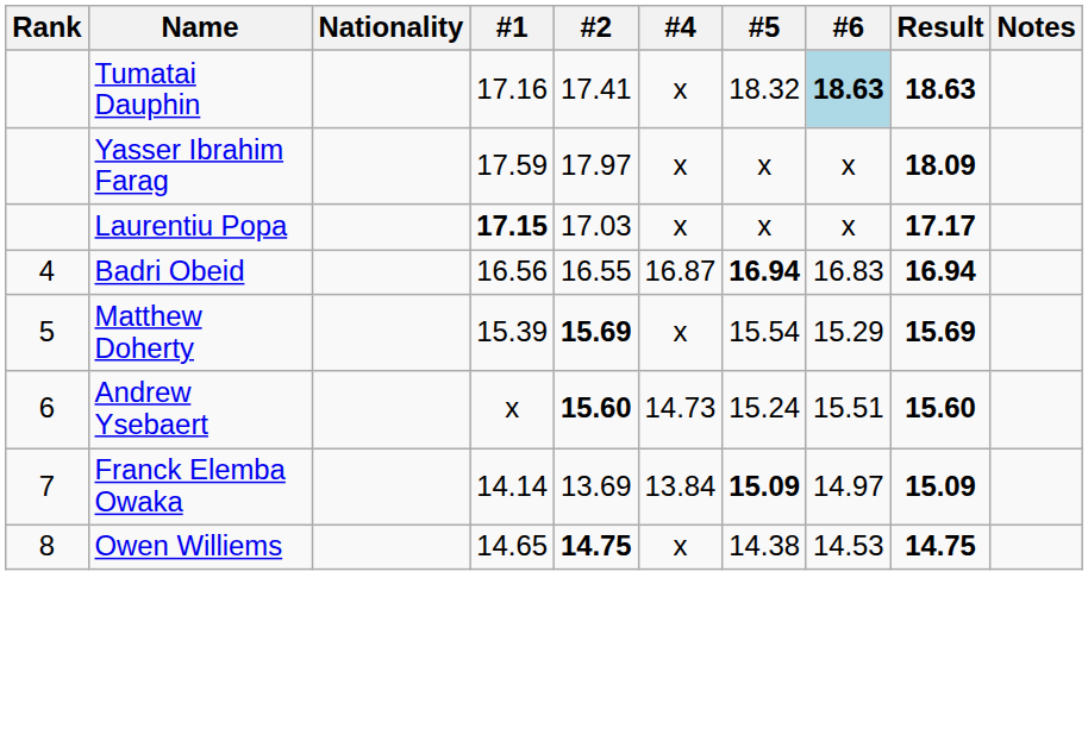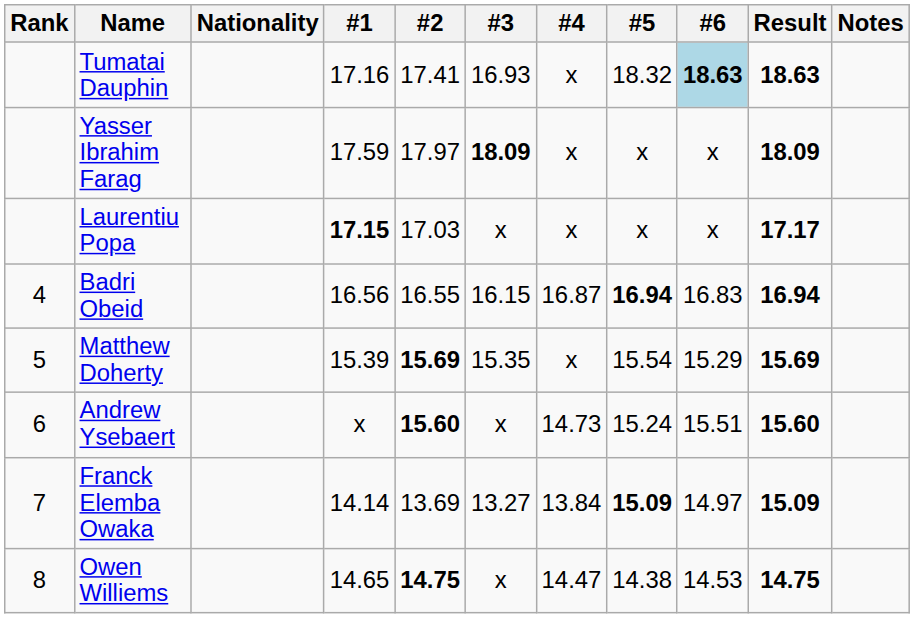+ column: #3 | 16.93 | 18.09 | x | 16.15 | 15.35 | x | 13.27 | x
Owen Williems | #4: x -> 14.47
